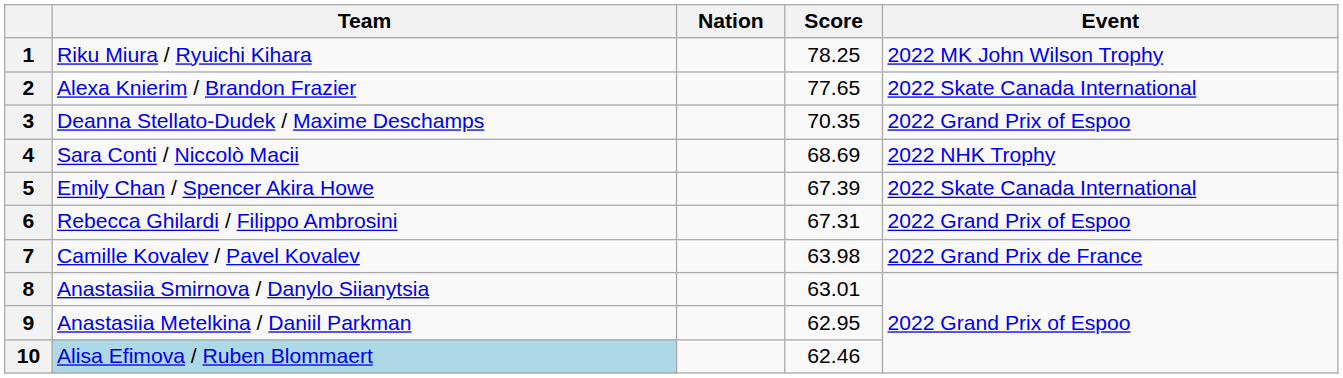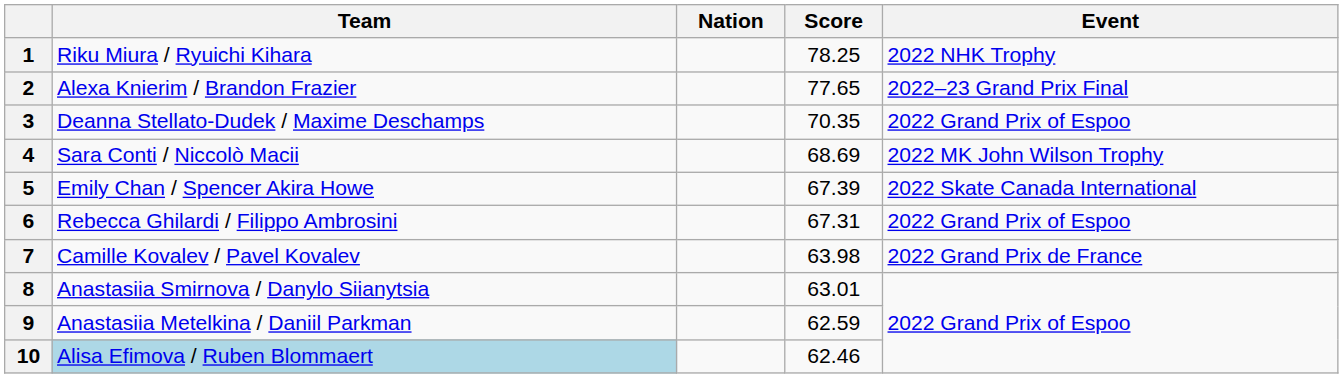1 | Event: 2022 MK John Wilson Trophy -> 2022 NHK Trophy
2 | Event: 2022 Skate Canada International -> 2022–23 Grand Prix Final
4 | Event: 2022 NHK Trophy -> 2022 MK John Wilson Trophy
9 | Score: 62.95 -> 62.59
